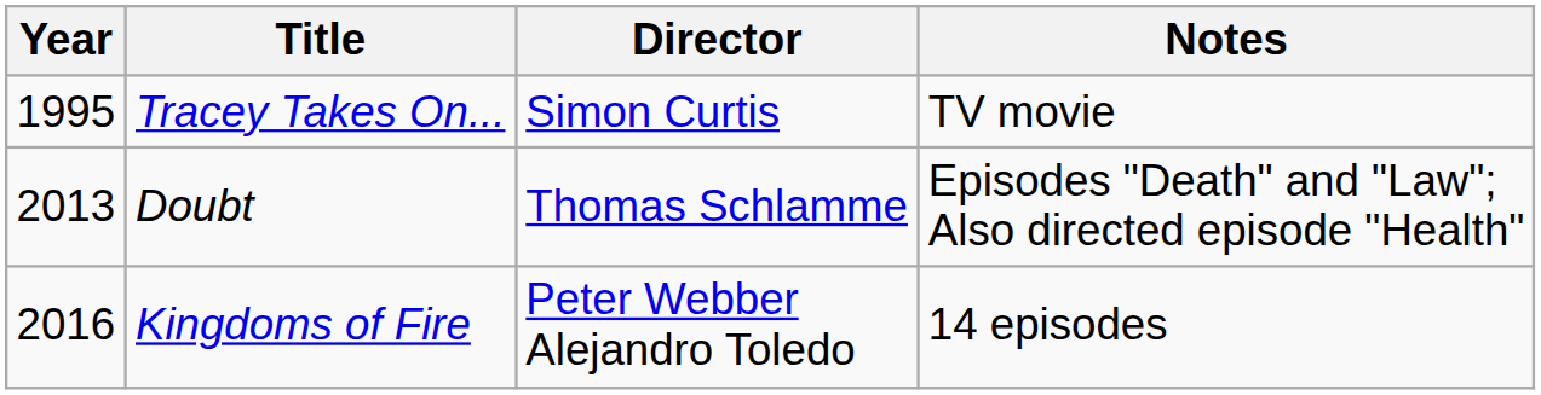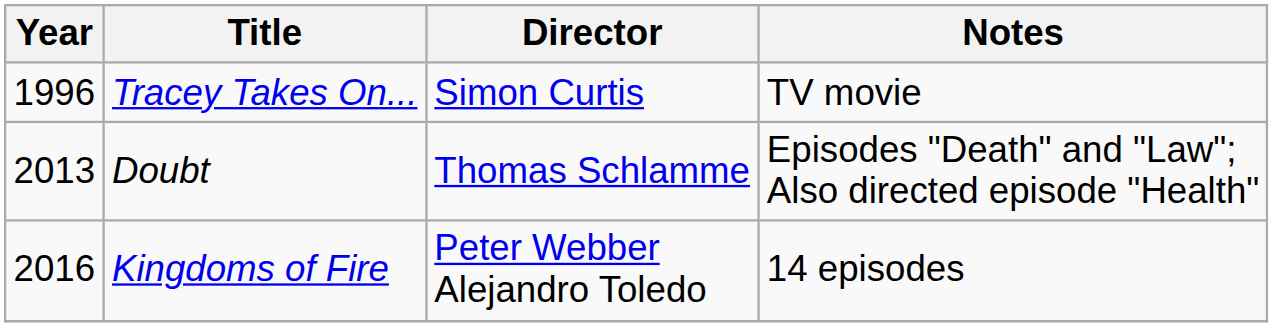Tracey Takes On... | Year: 1995 -> 1996
